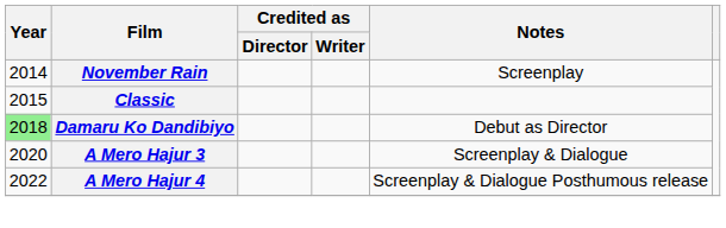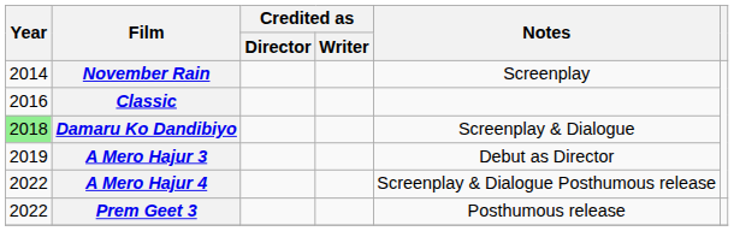Classic | Year: 2015 -> 2016
Damaru Ko Dandibiyo | Notes: Debut as Director -> Screenplay & Dialogue
A Mero Hajur 3 | Year: 2020 -> 2019
A Mero Hajur 3 | Notes: Screenplay & Dialogue -> Debut as Director
+ row: 2022 | Prem Geet 3 | Posthumous release
